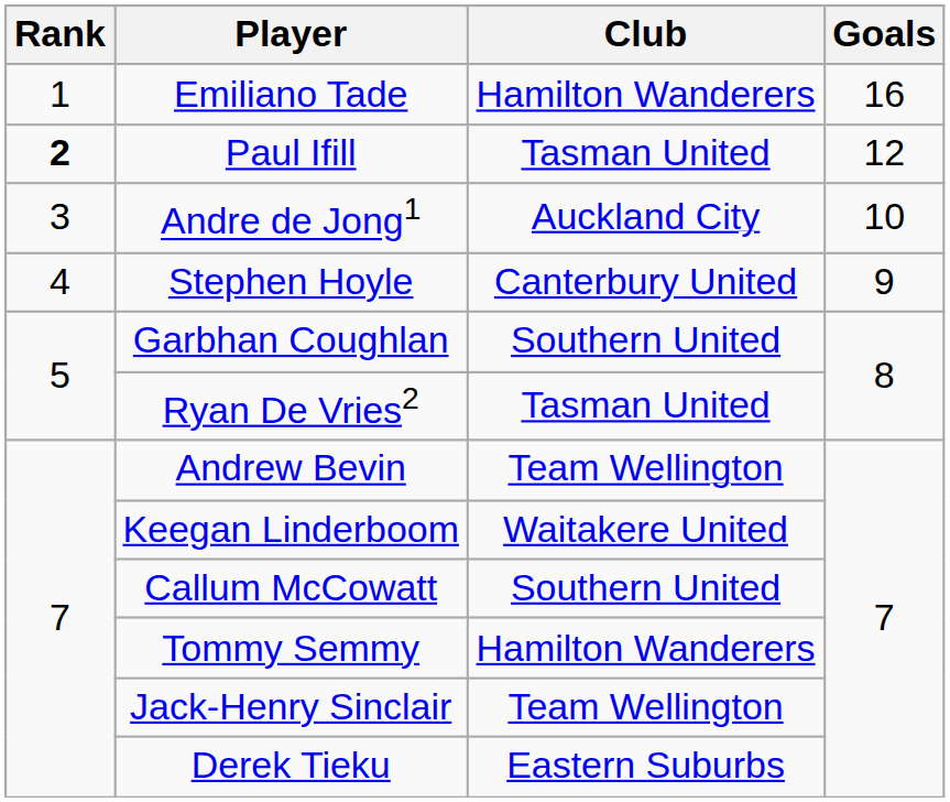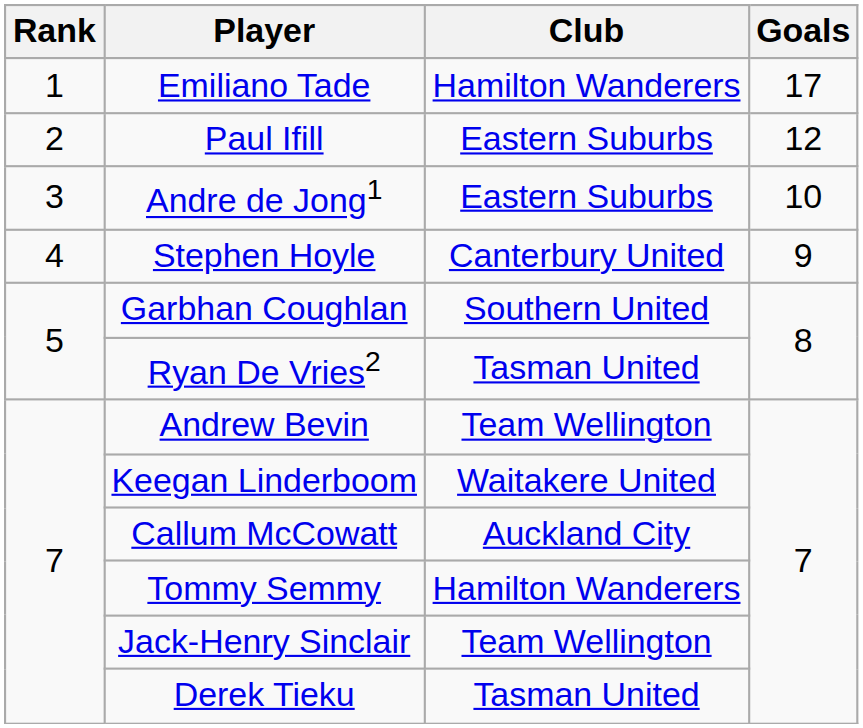Emiliano Tade | Goals: 16 -> 17
Paul Ifill | Rank: bold -> normal
Paul Ifill | Club: Tasman United -> Eastern Suburbs
Andre de Jong1 | Club: Auckland City -> Eastern Suburbs
Callum McCowatt | Club: Southern United -> Auckland City
Derek Tieku | Club: Eastern Suburbs -> Tasman United
